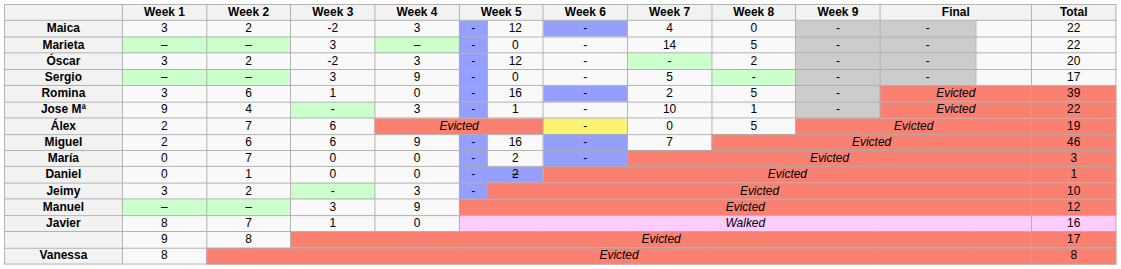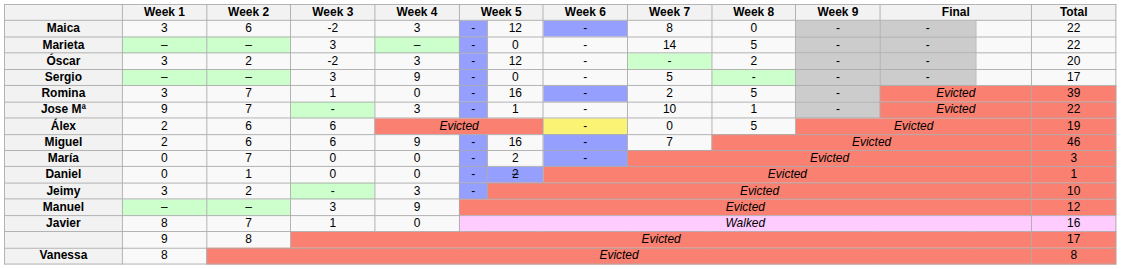Maica | Week 2: 2 -> 6
Maica | Week 7: 4 -> 8
Romina | Week 2: 6 -> 7
Jose Mª | Week 2: 4 -> 7
Álex | Week 2: 7 -> 6
